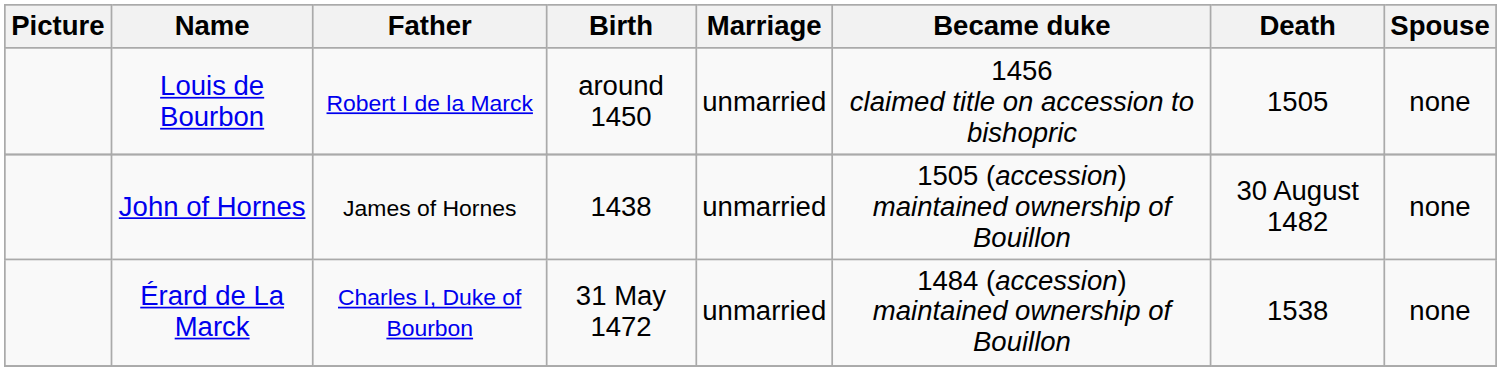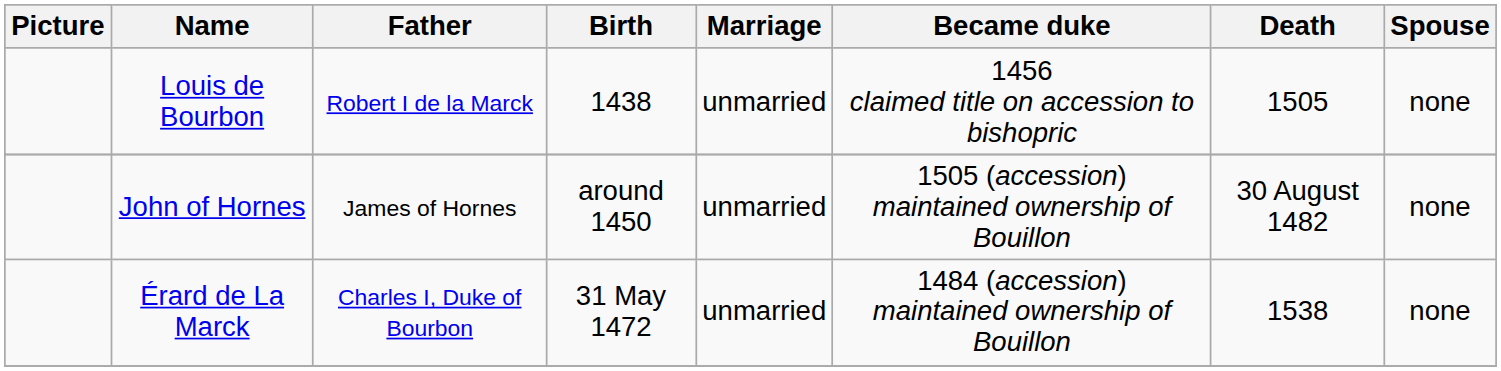Louis de Bourbon | Birth: around 1450 -> 1438
John of Hornes | Birth: 1438 -> around 1450
